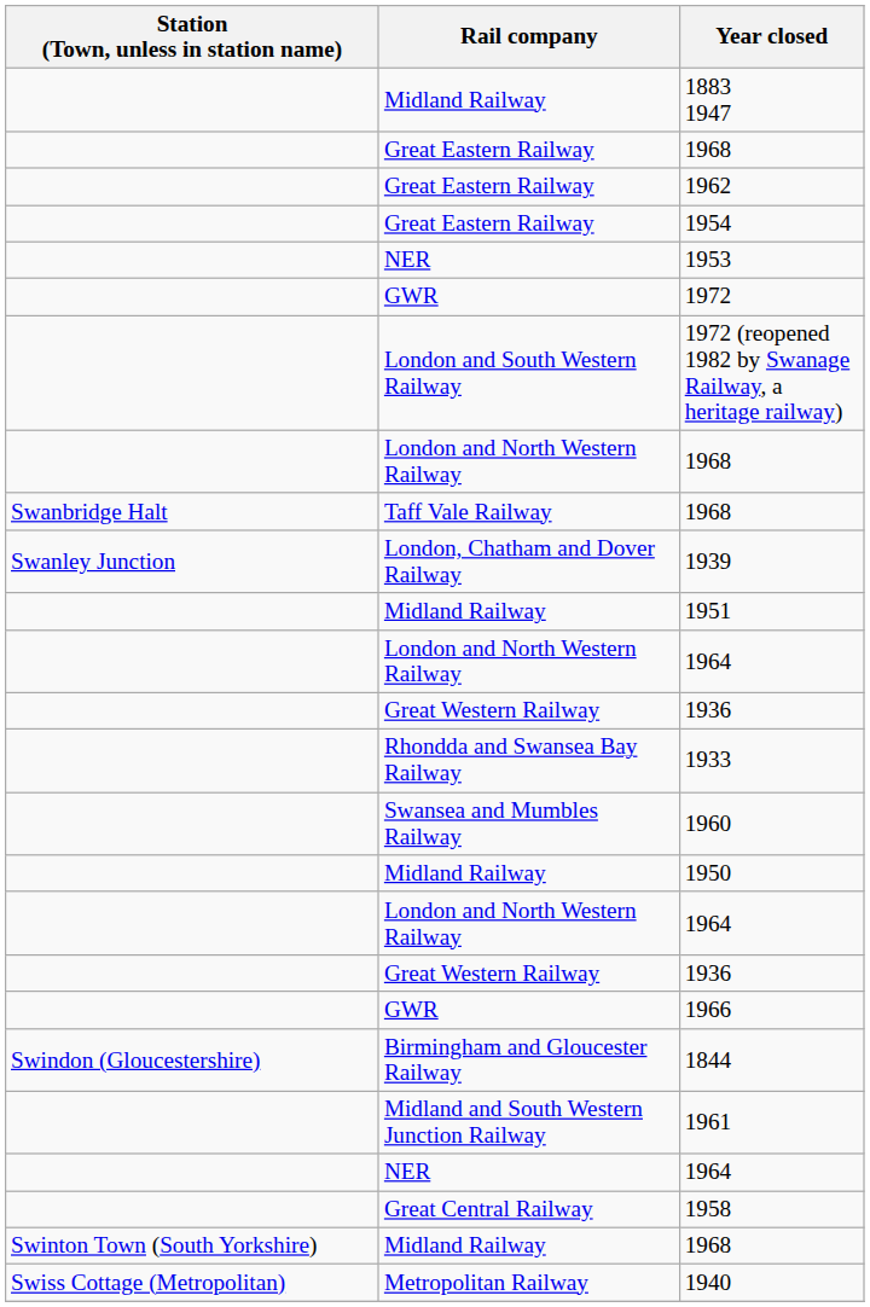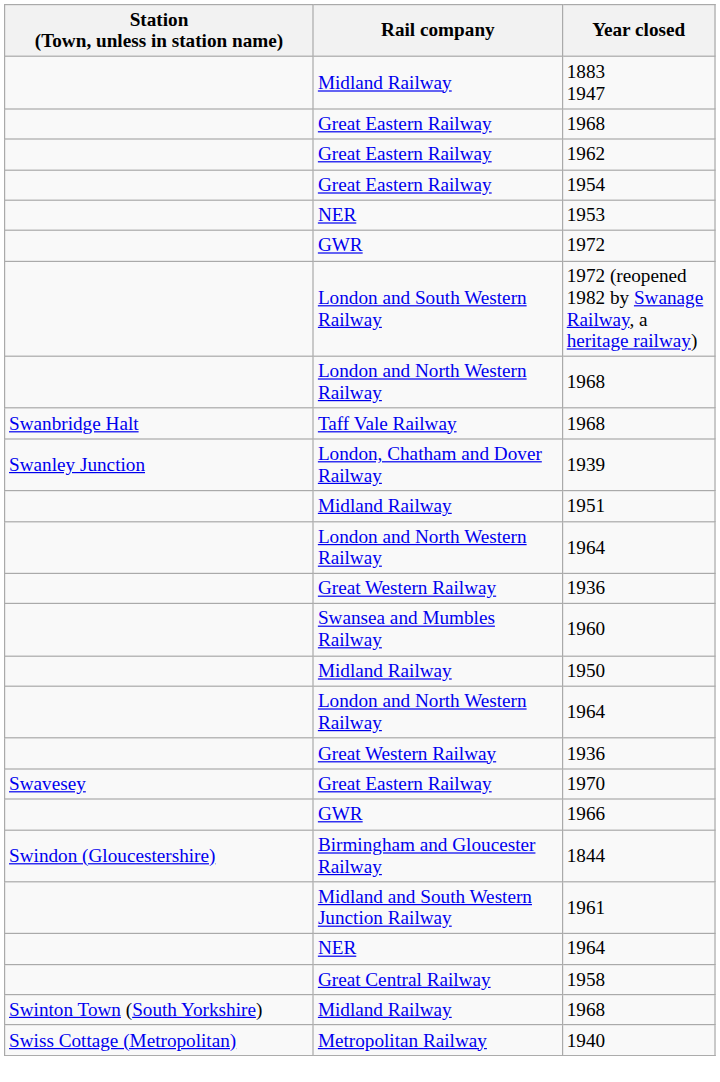- row: Rhondda and Swansea Bay Railway | 1933
+ row: Swavesey | Great Eastern Railway | 1970
